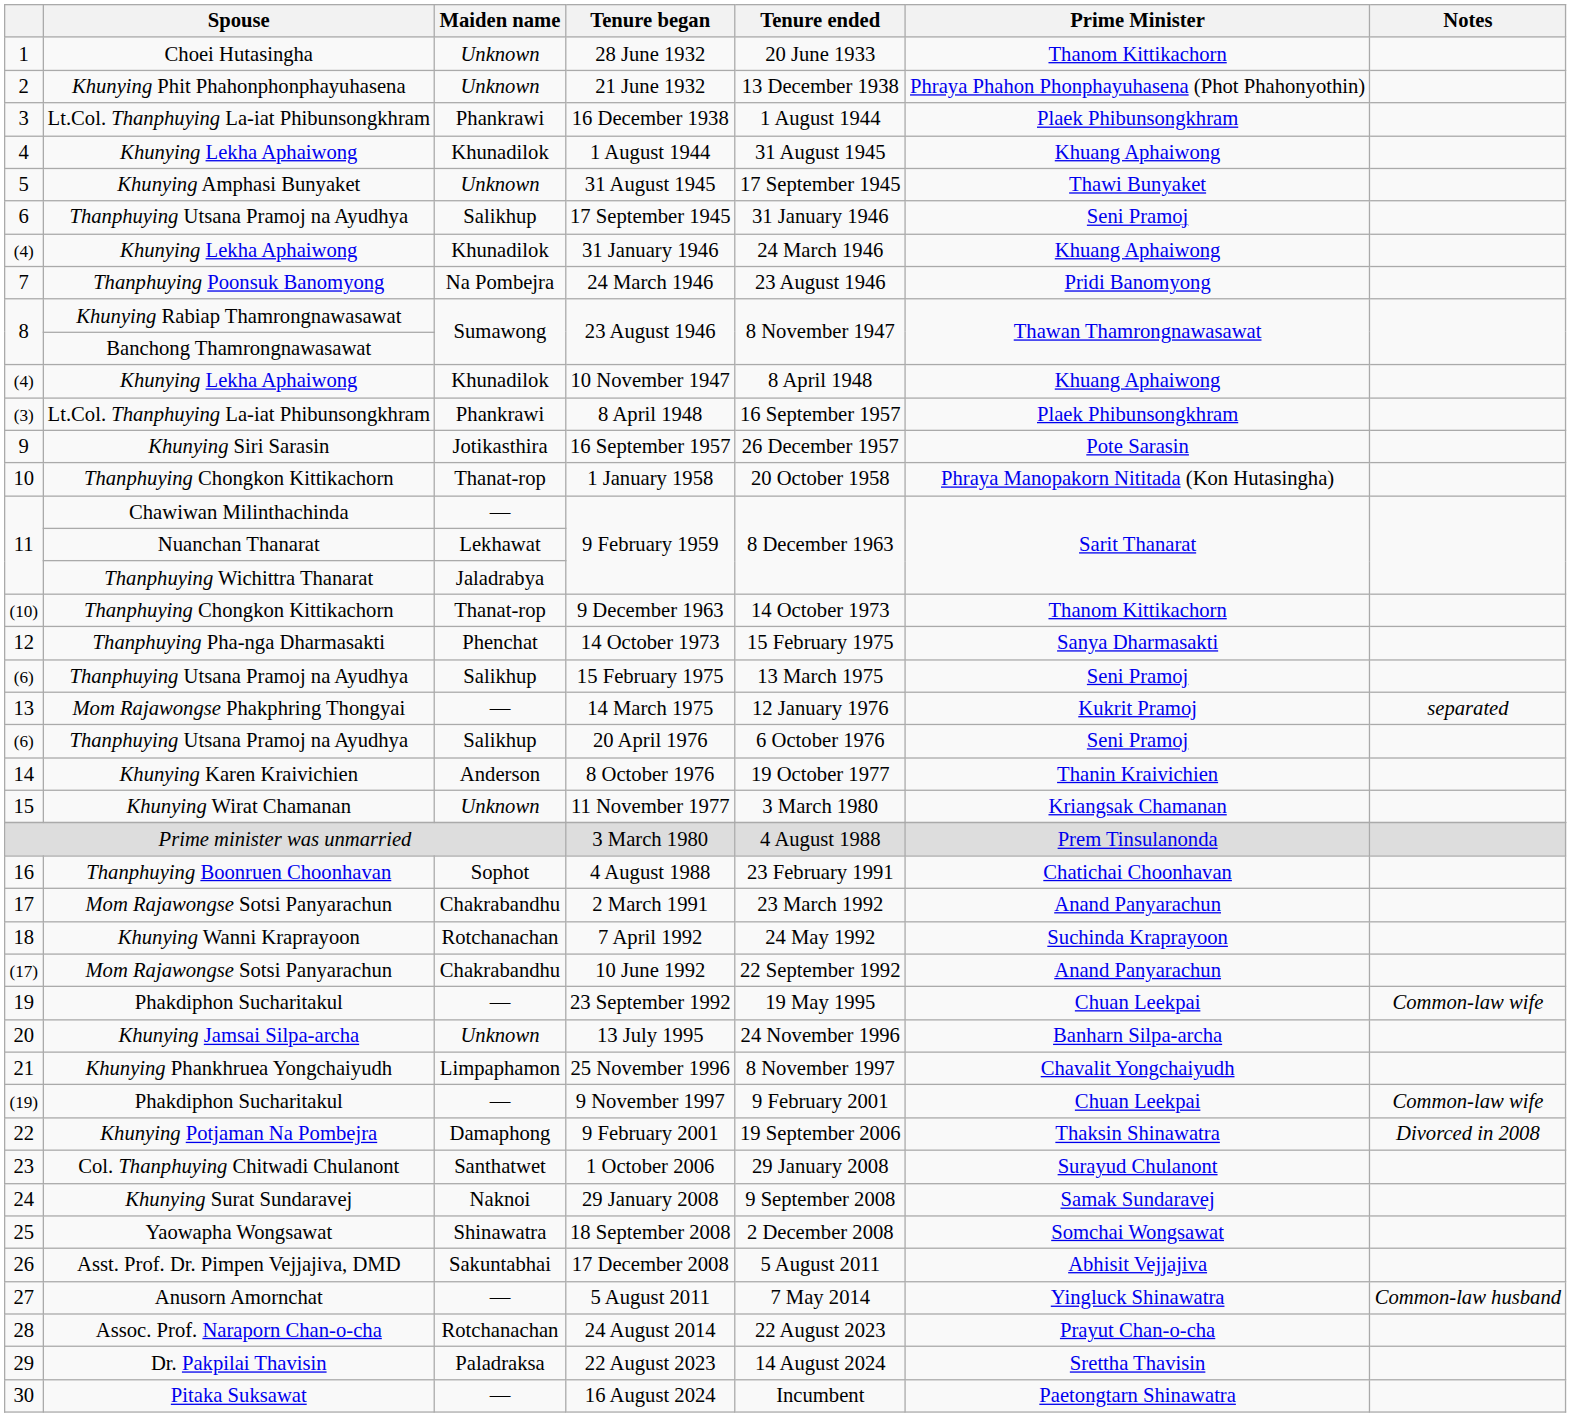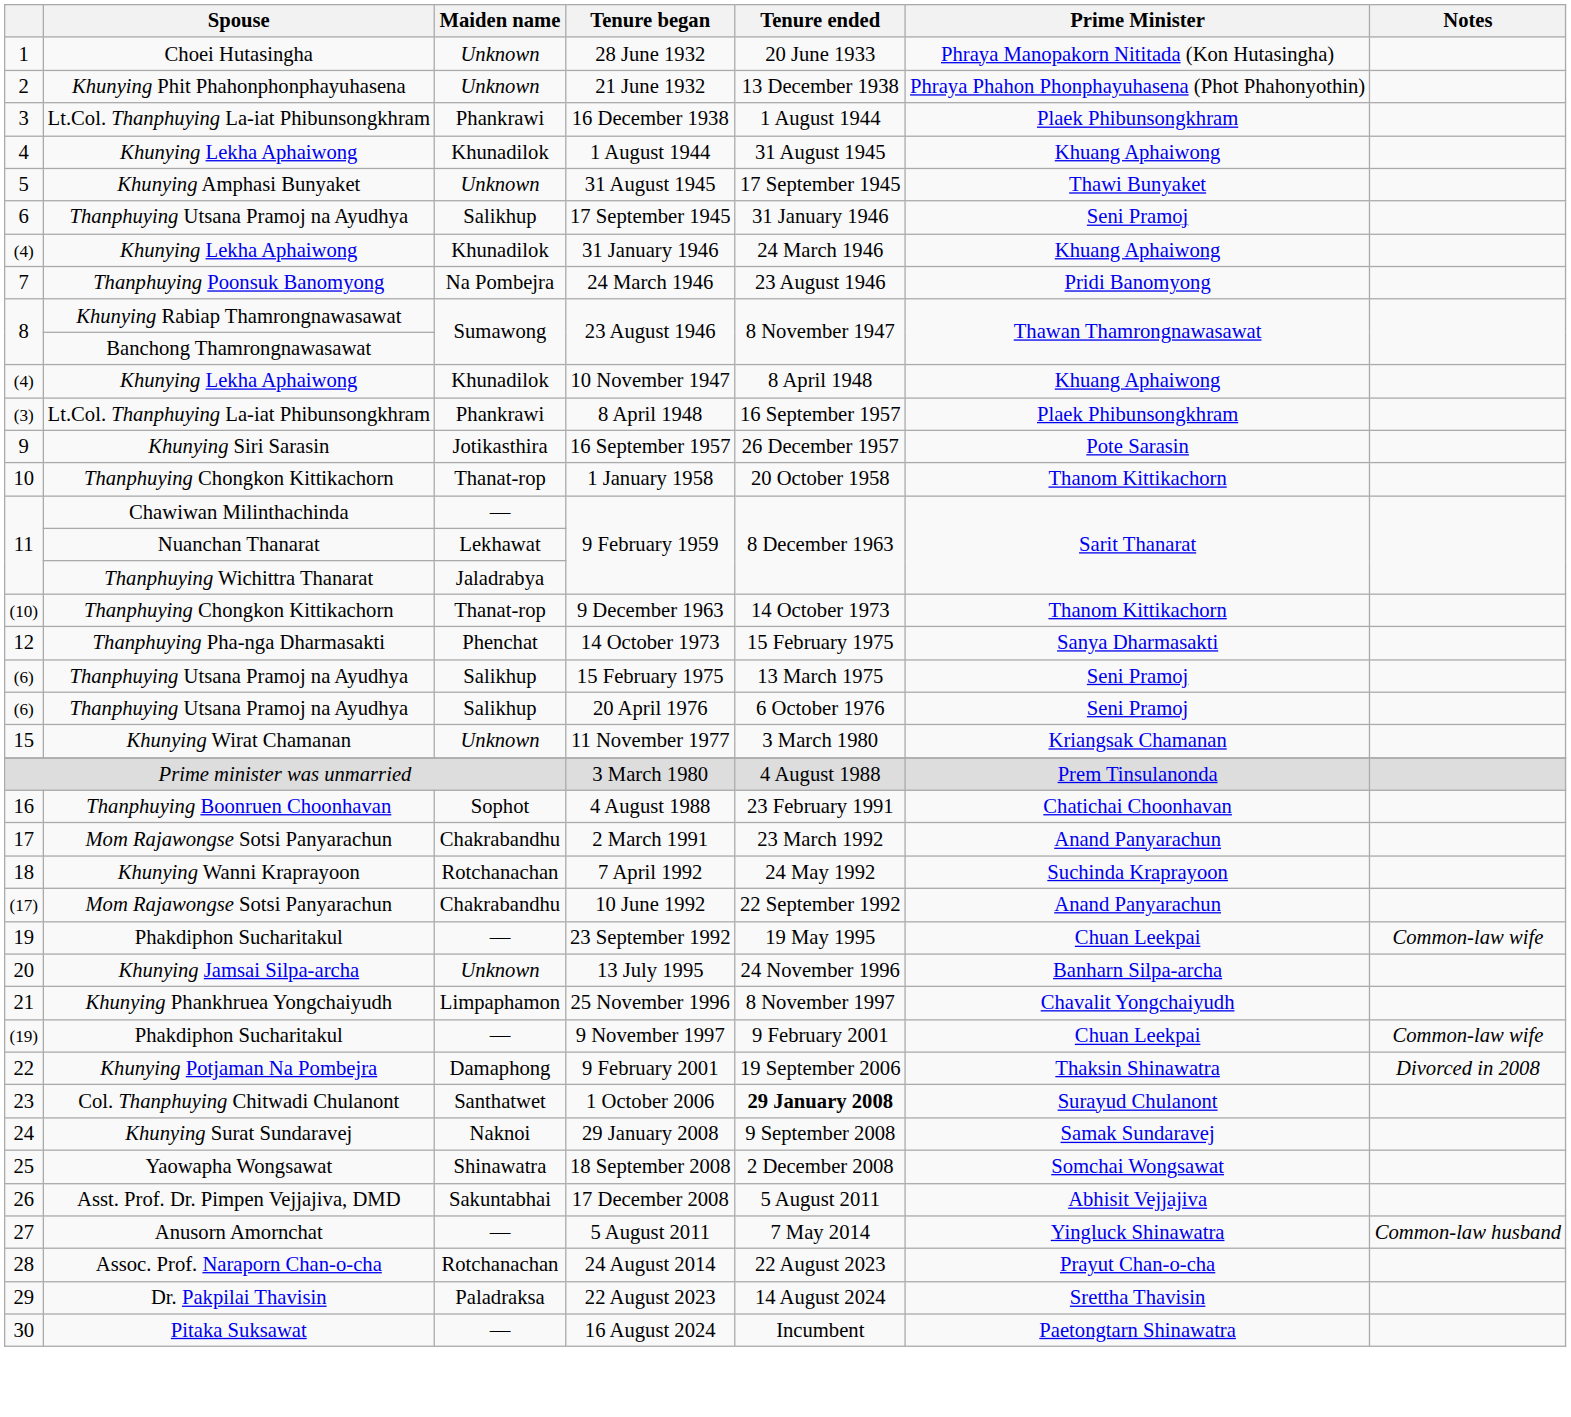28 June 1932 | Prime Minister: Thanom Kittikachorn -> Phraya Manopakorn Nititada (Kon Hutasingha)
1 January 1958 | Prime Minister: Phraya Manopakorn Nititada (Kon Hutasingha) -> Thanom Kittikachorn
- row: 13 | Mom Rajawongse Phakphring Thongyai | — | 14 March 1975 | 12 January 1976 | Kukrit Pramoj | separated
- row: 14 | Khunying Karen Kraivichien | Anderson | 8 October 1976 | 19 October 1977 | Thanin Kraivichien
1 October 2006 | Tenure ended: normal -> bold
